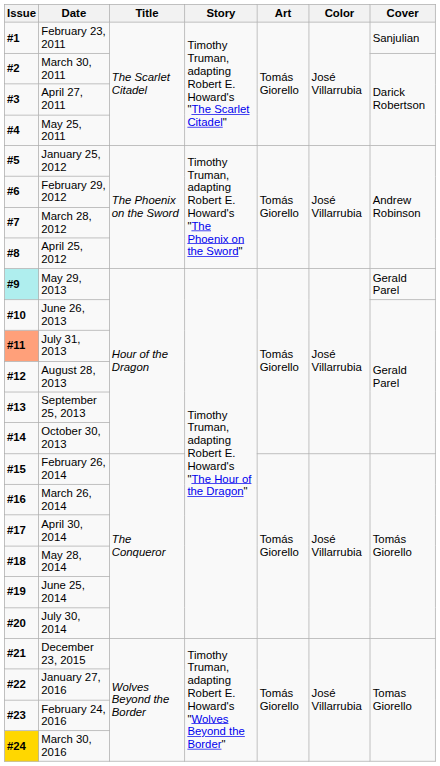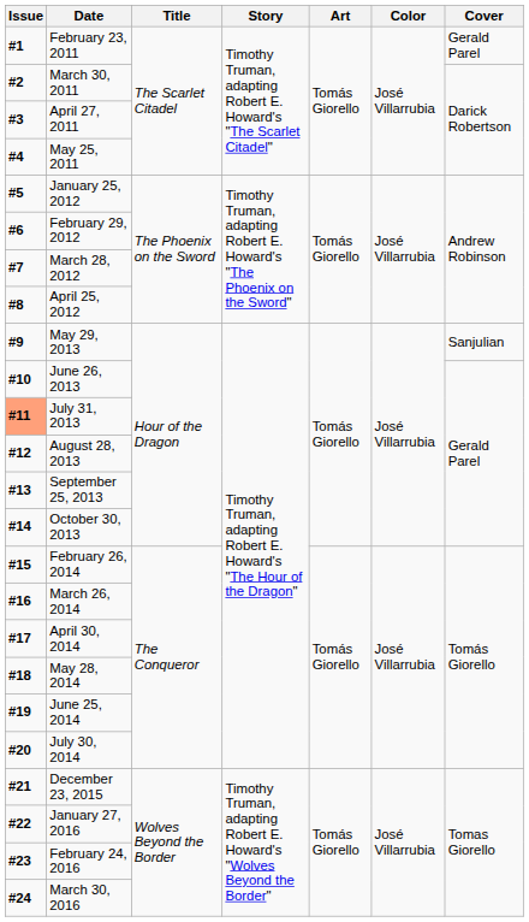February 23, 2011 | Cover: Sanjulian -> Gerald Parel
May 29, 2013 | Issue: paleturquoise background -> no background
May 29, 2013 | Cover: Gerald Parel -> Sanjulian
March 30, 2016 | Issue: gold background -> no background
